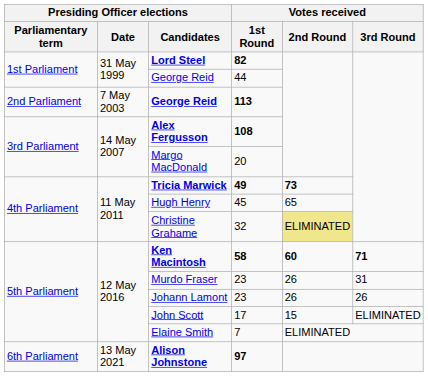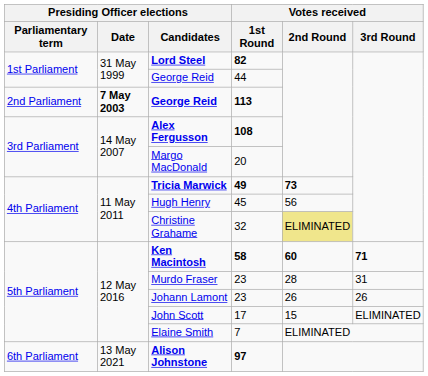George Reid / 113 | Presiding Officer elections / Date: normal -> bold
Hugh Henry | Votes received / 2nd Round: 65 -> 56
Murdo Fraser | Votes received / 2nd Round: 26 -> 28
